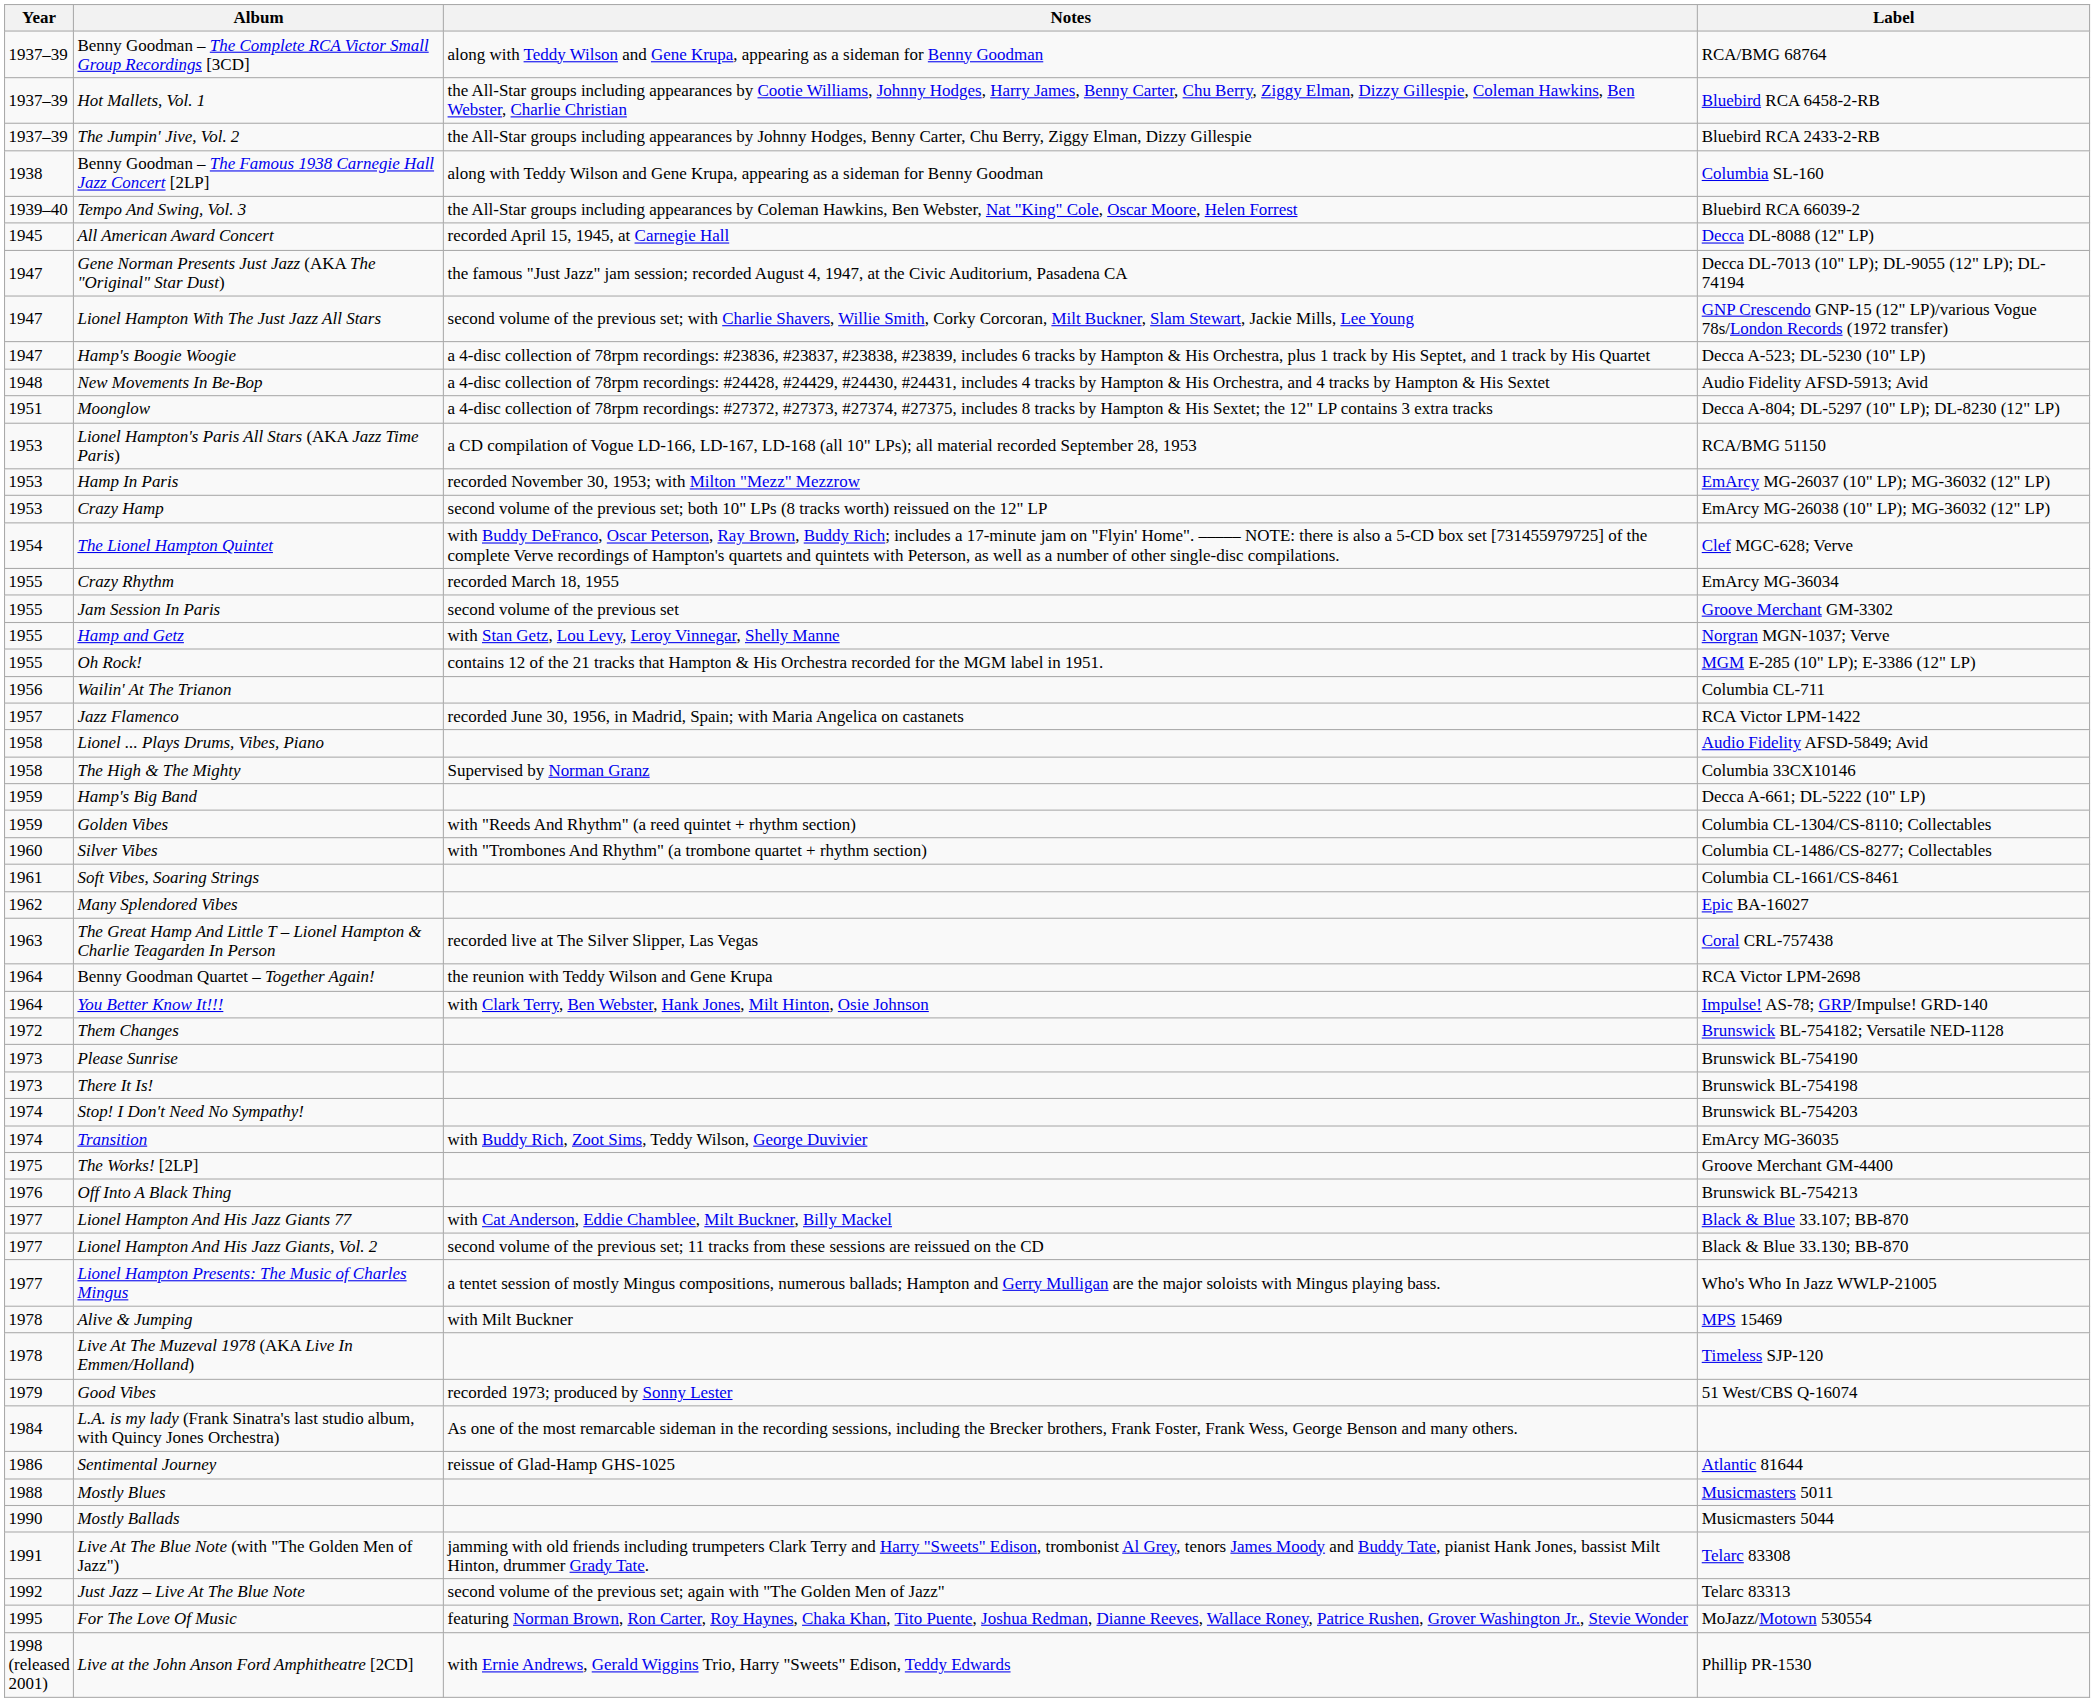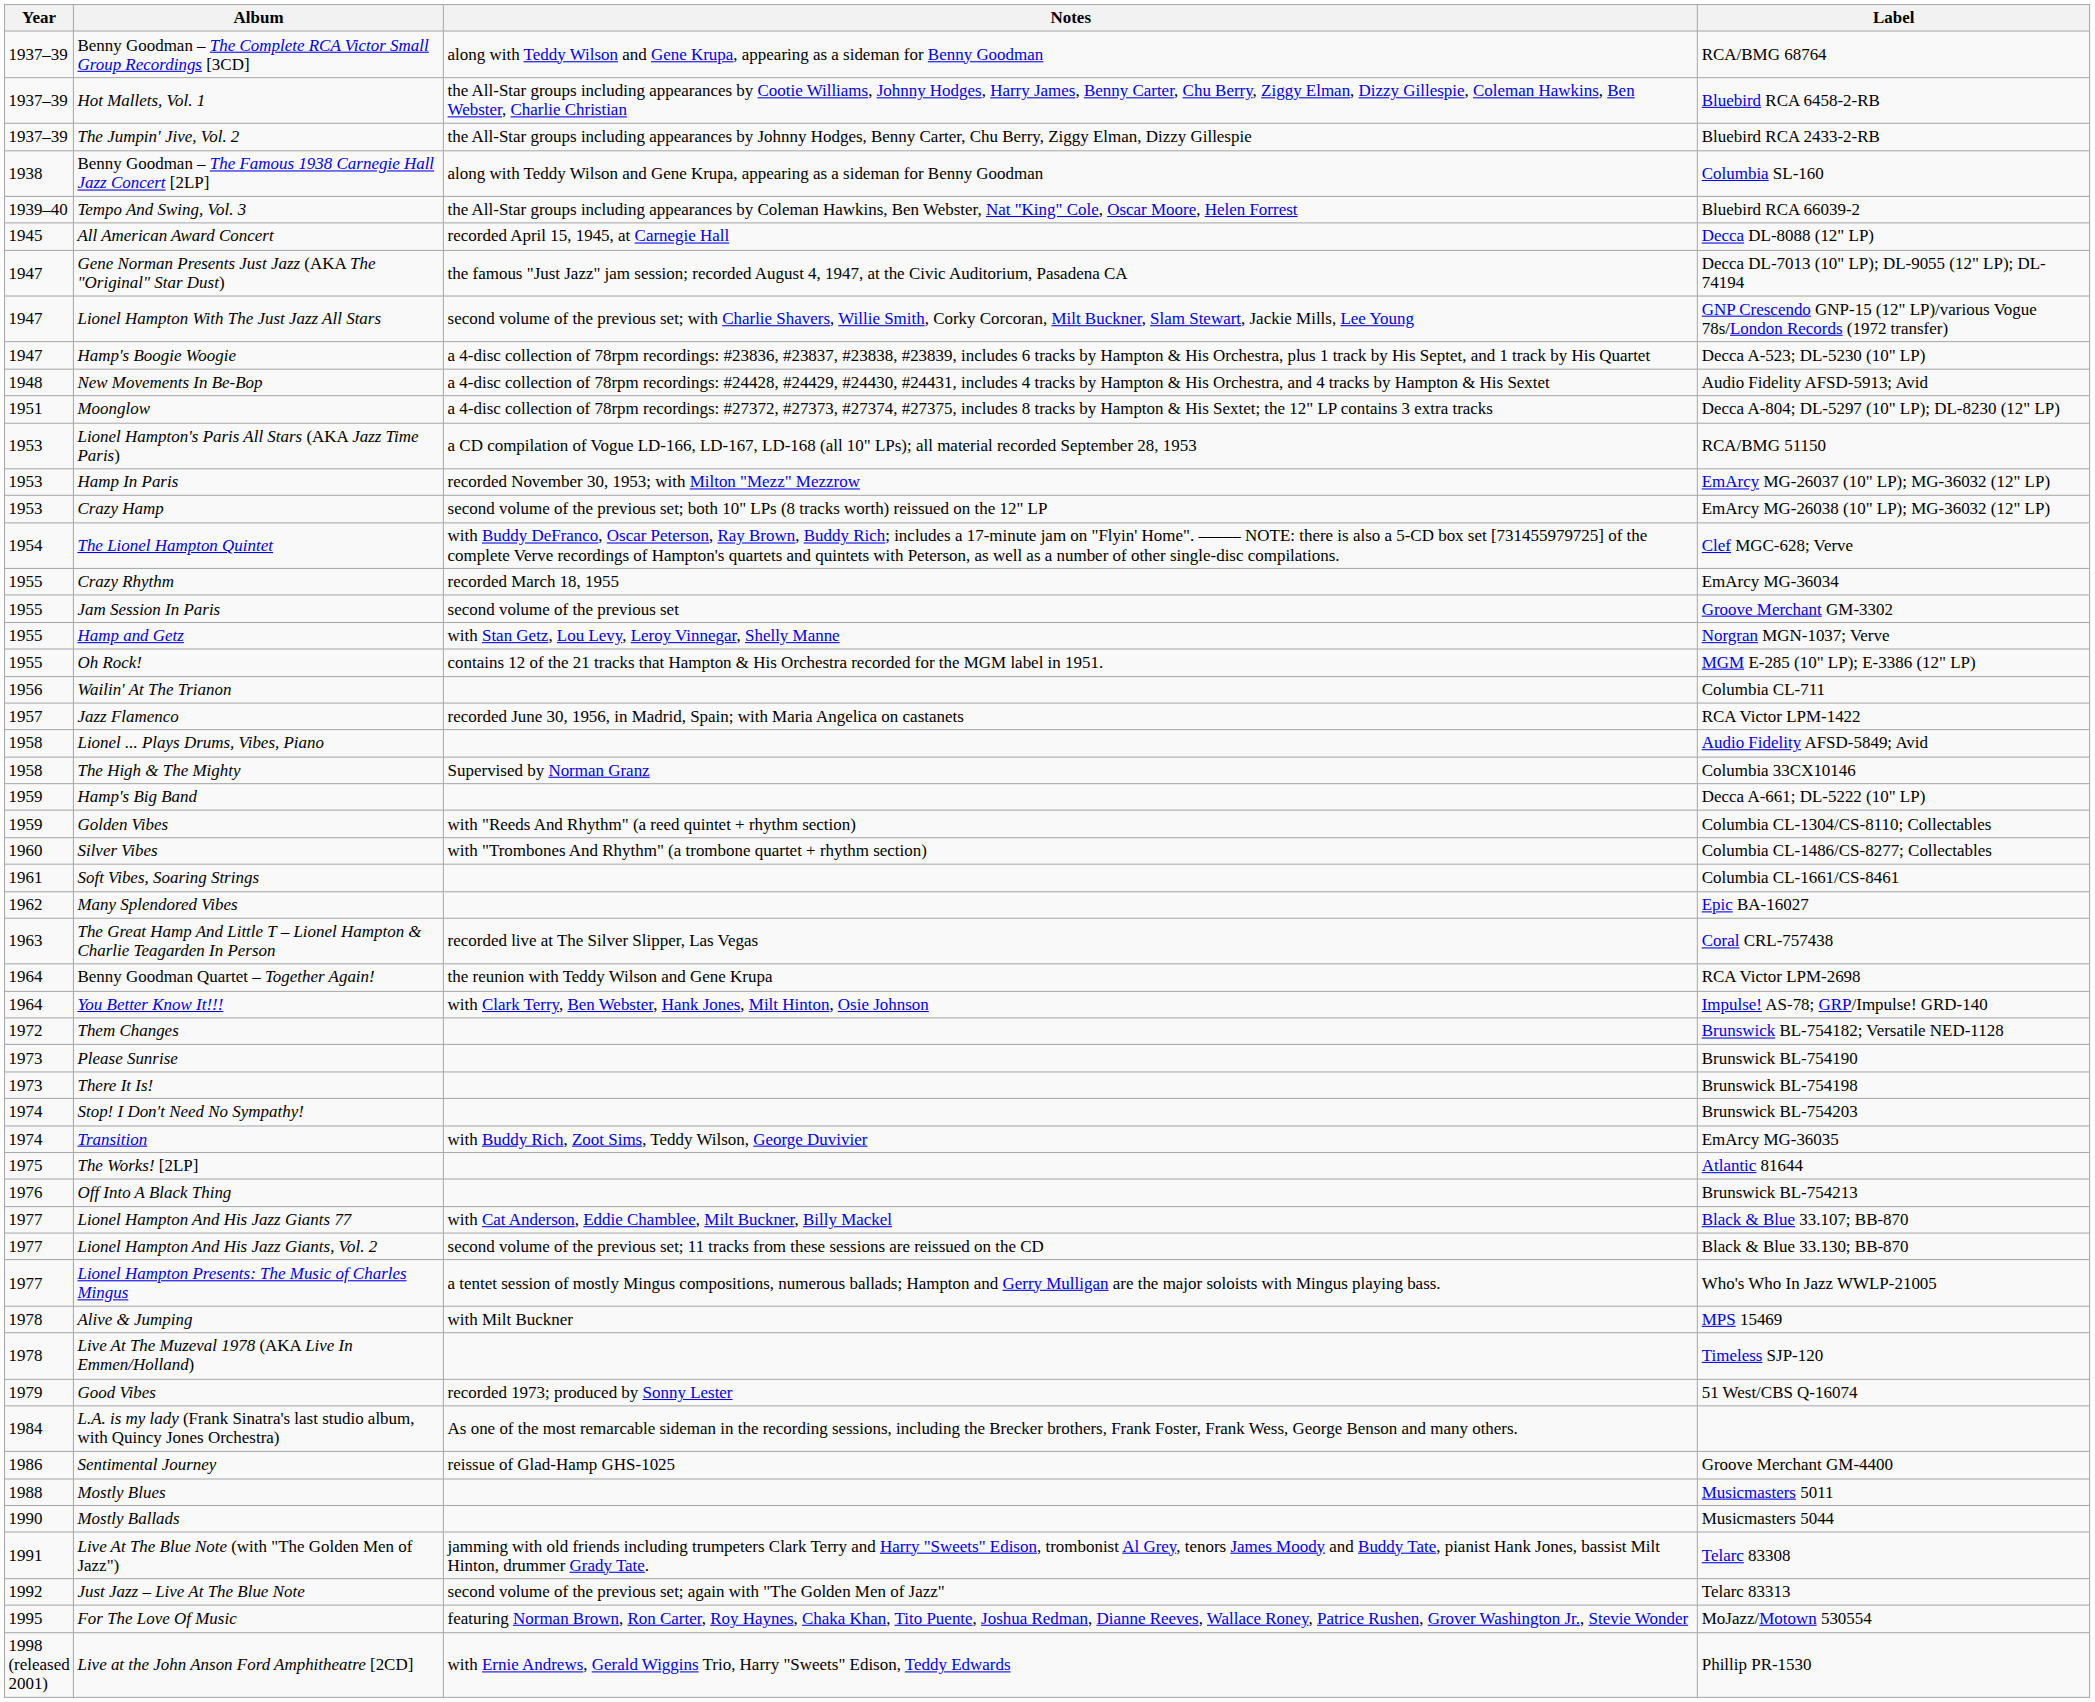The Works! [2LP] | Label: Groove Merchant GM-4400 -> Atlantic 81644
Sentimental Journey | Label: Atlantic 81644 -> Groove Merchant GM-4400
